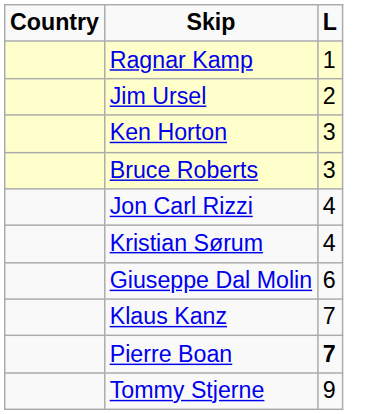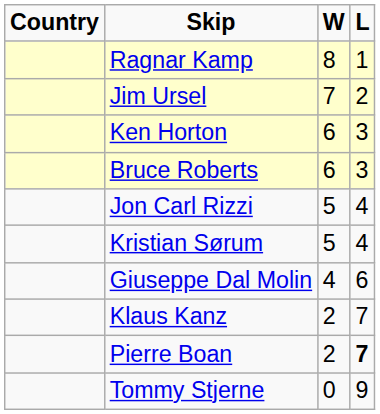+ column: W | 8 | 7 | 6 | 6 | 5 | 5 | 4 | 2 | 2 | 0
